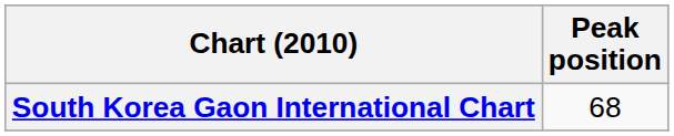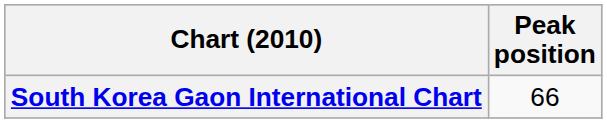South Korea Gaon International Chart | Peak position: 68 -> 66
